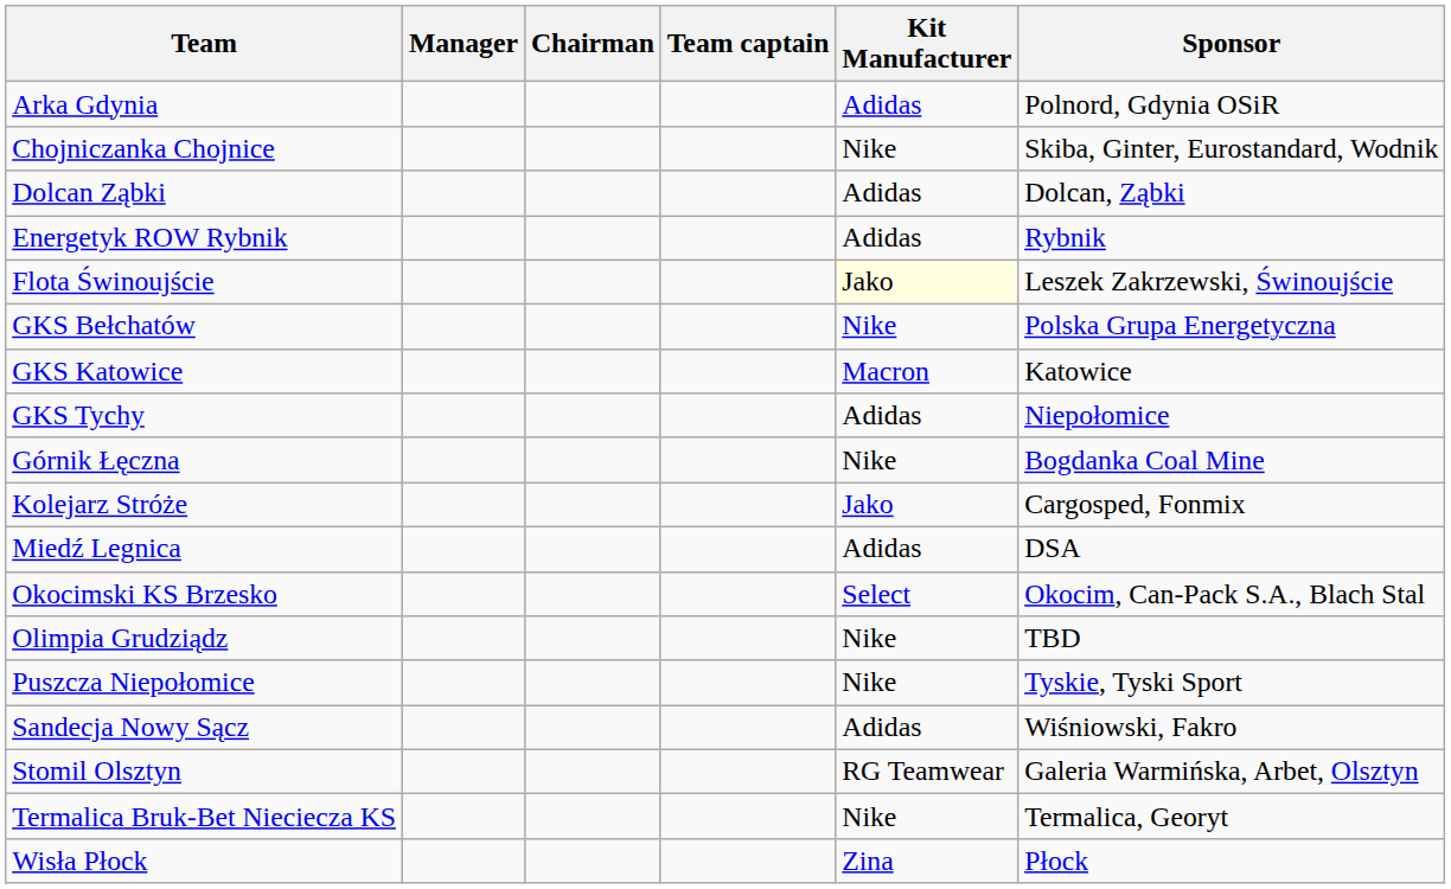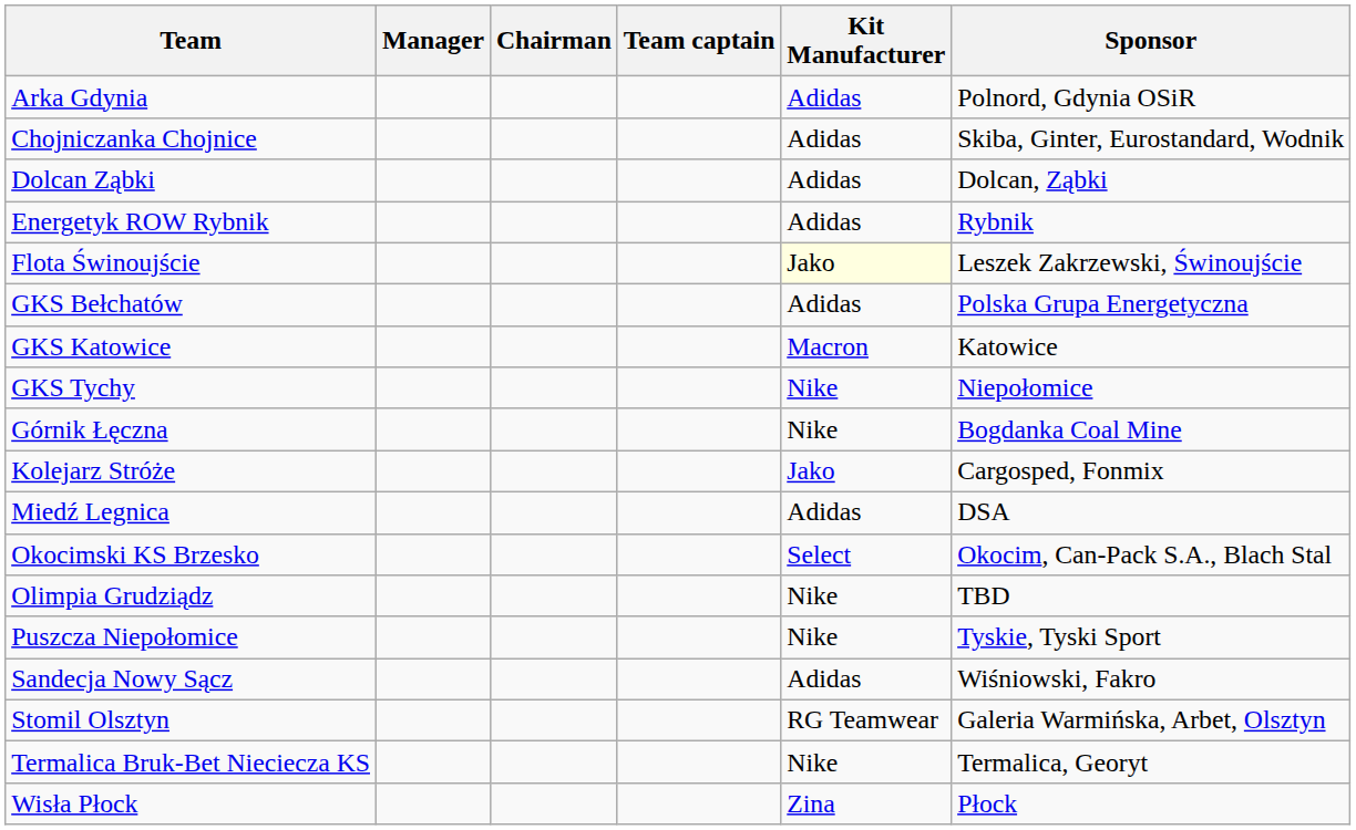Chojniczanka Chojnice | Kit Manufacturer: Nike -> Adidas
GKS Bełchatów | Kit Manufacturer: Nike -> Adidas
GKS Tychy | Kit Manufacturer: Adidas -> Nike
